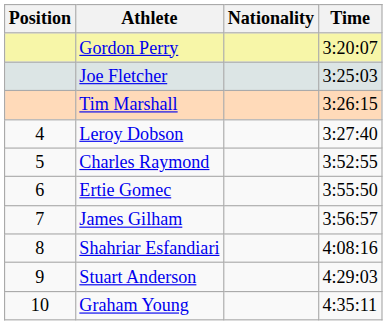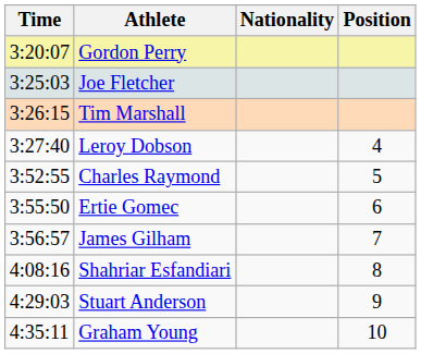columns swapped: Position <-> Time
